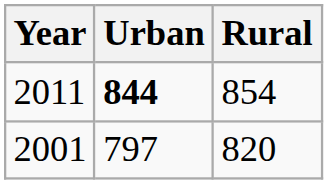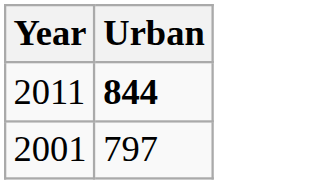- column: Rural | 854 | 820
